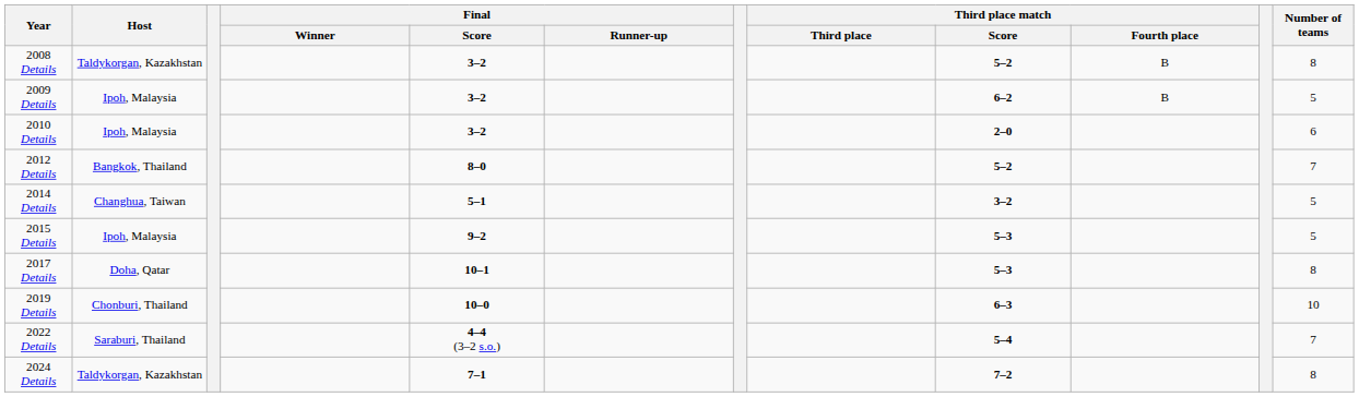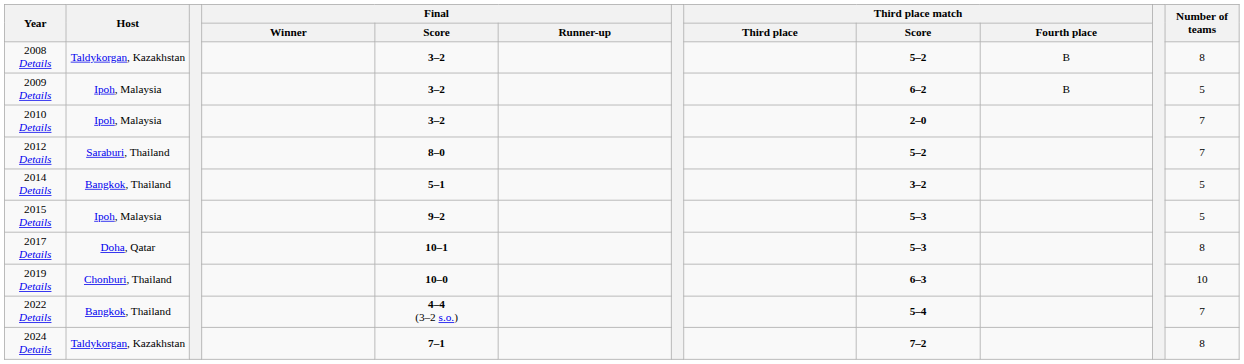2010 Details | Number of teams: 6 -> 7
2012 Details | Host: Bangkok, Thailand -> Saraburi, Thailand
2014 Details | Host: Changhua, Taiwan -> Bangkok, Thailand
2022 Details | Host: Saraburi, Thailand -> Bangkok, Thailand
